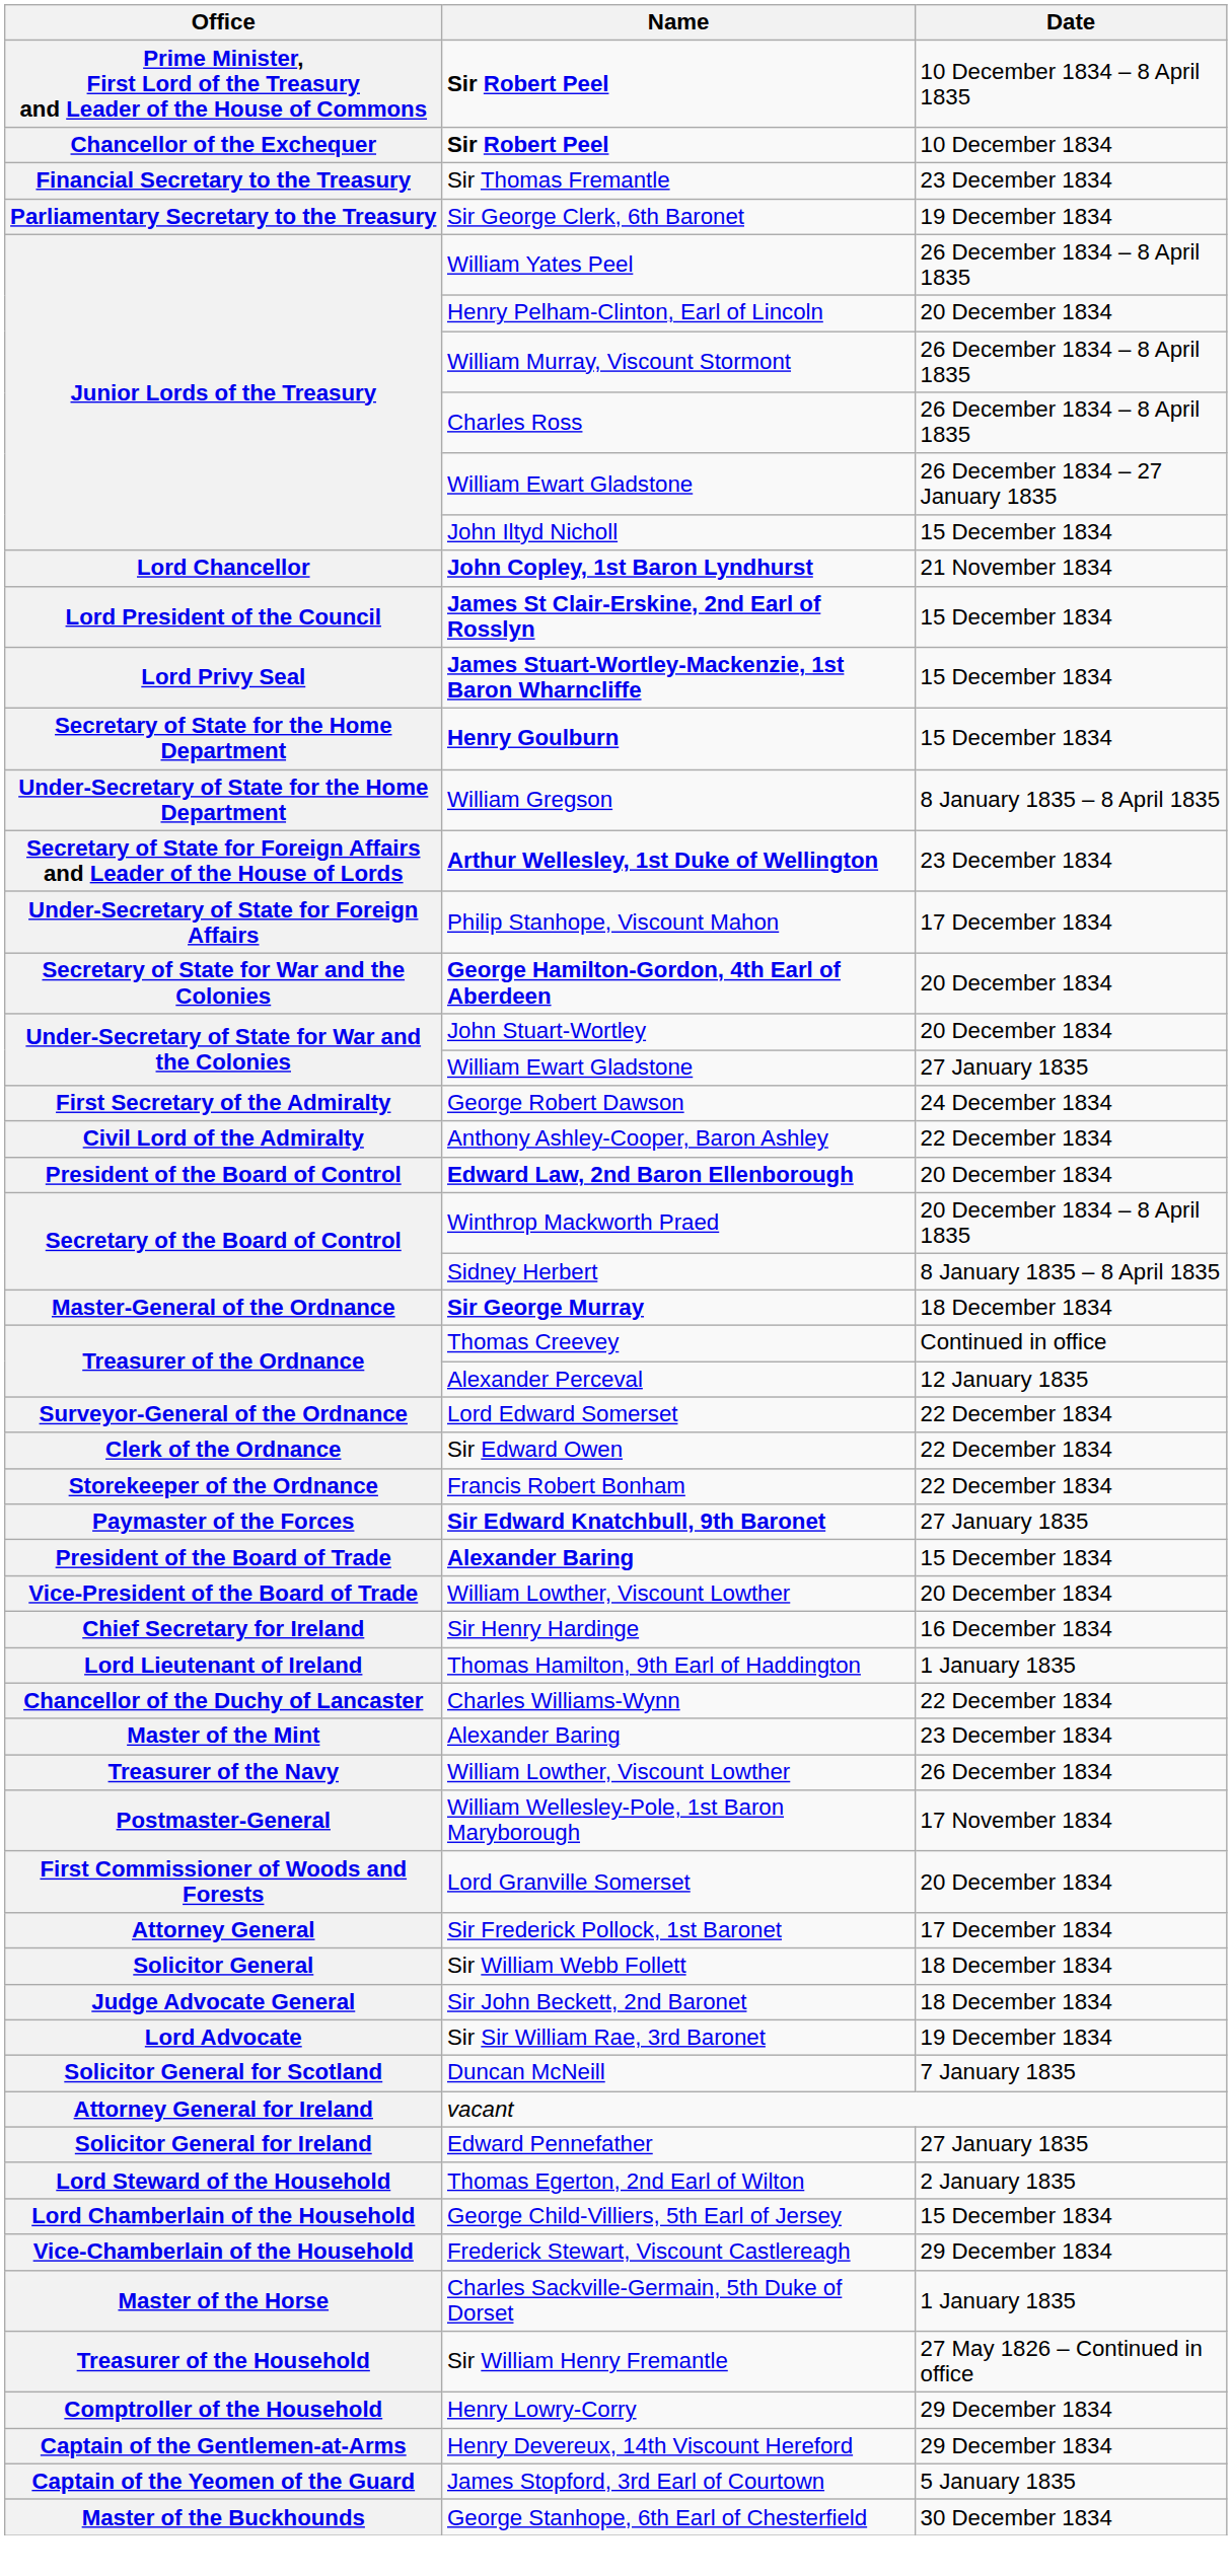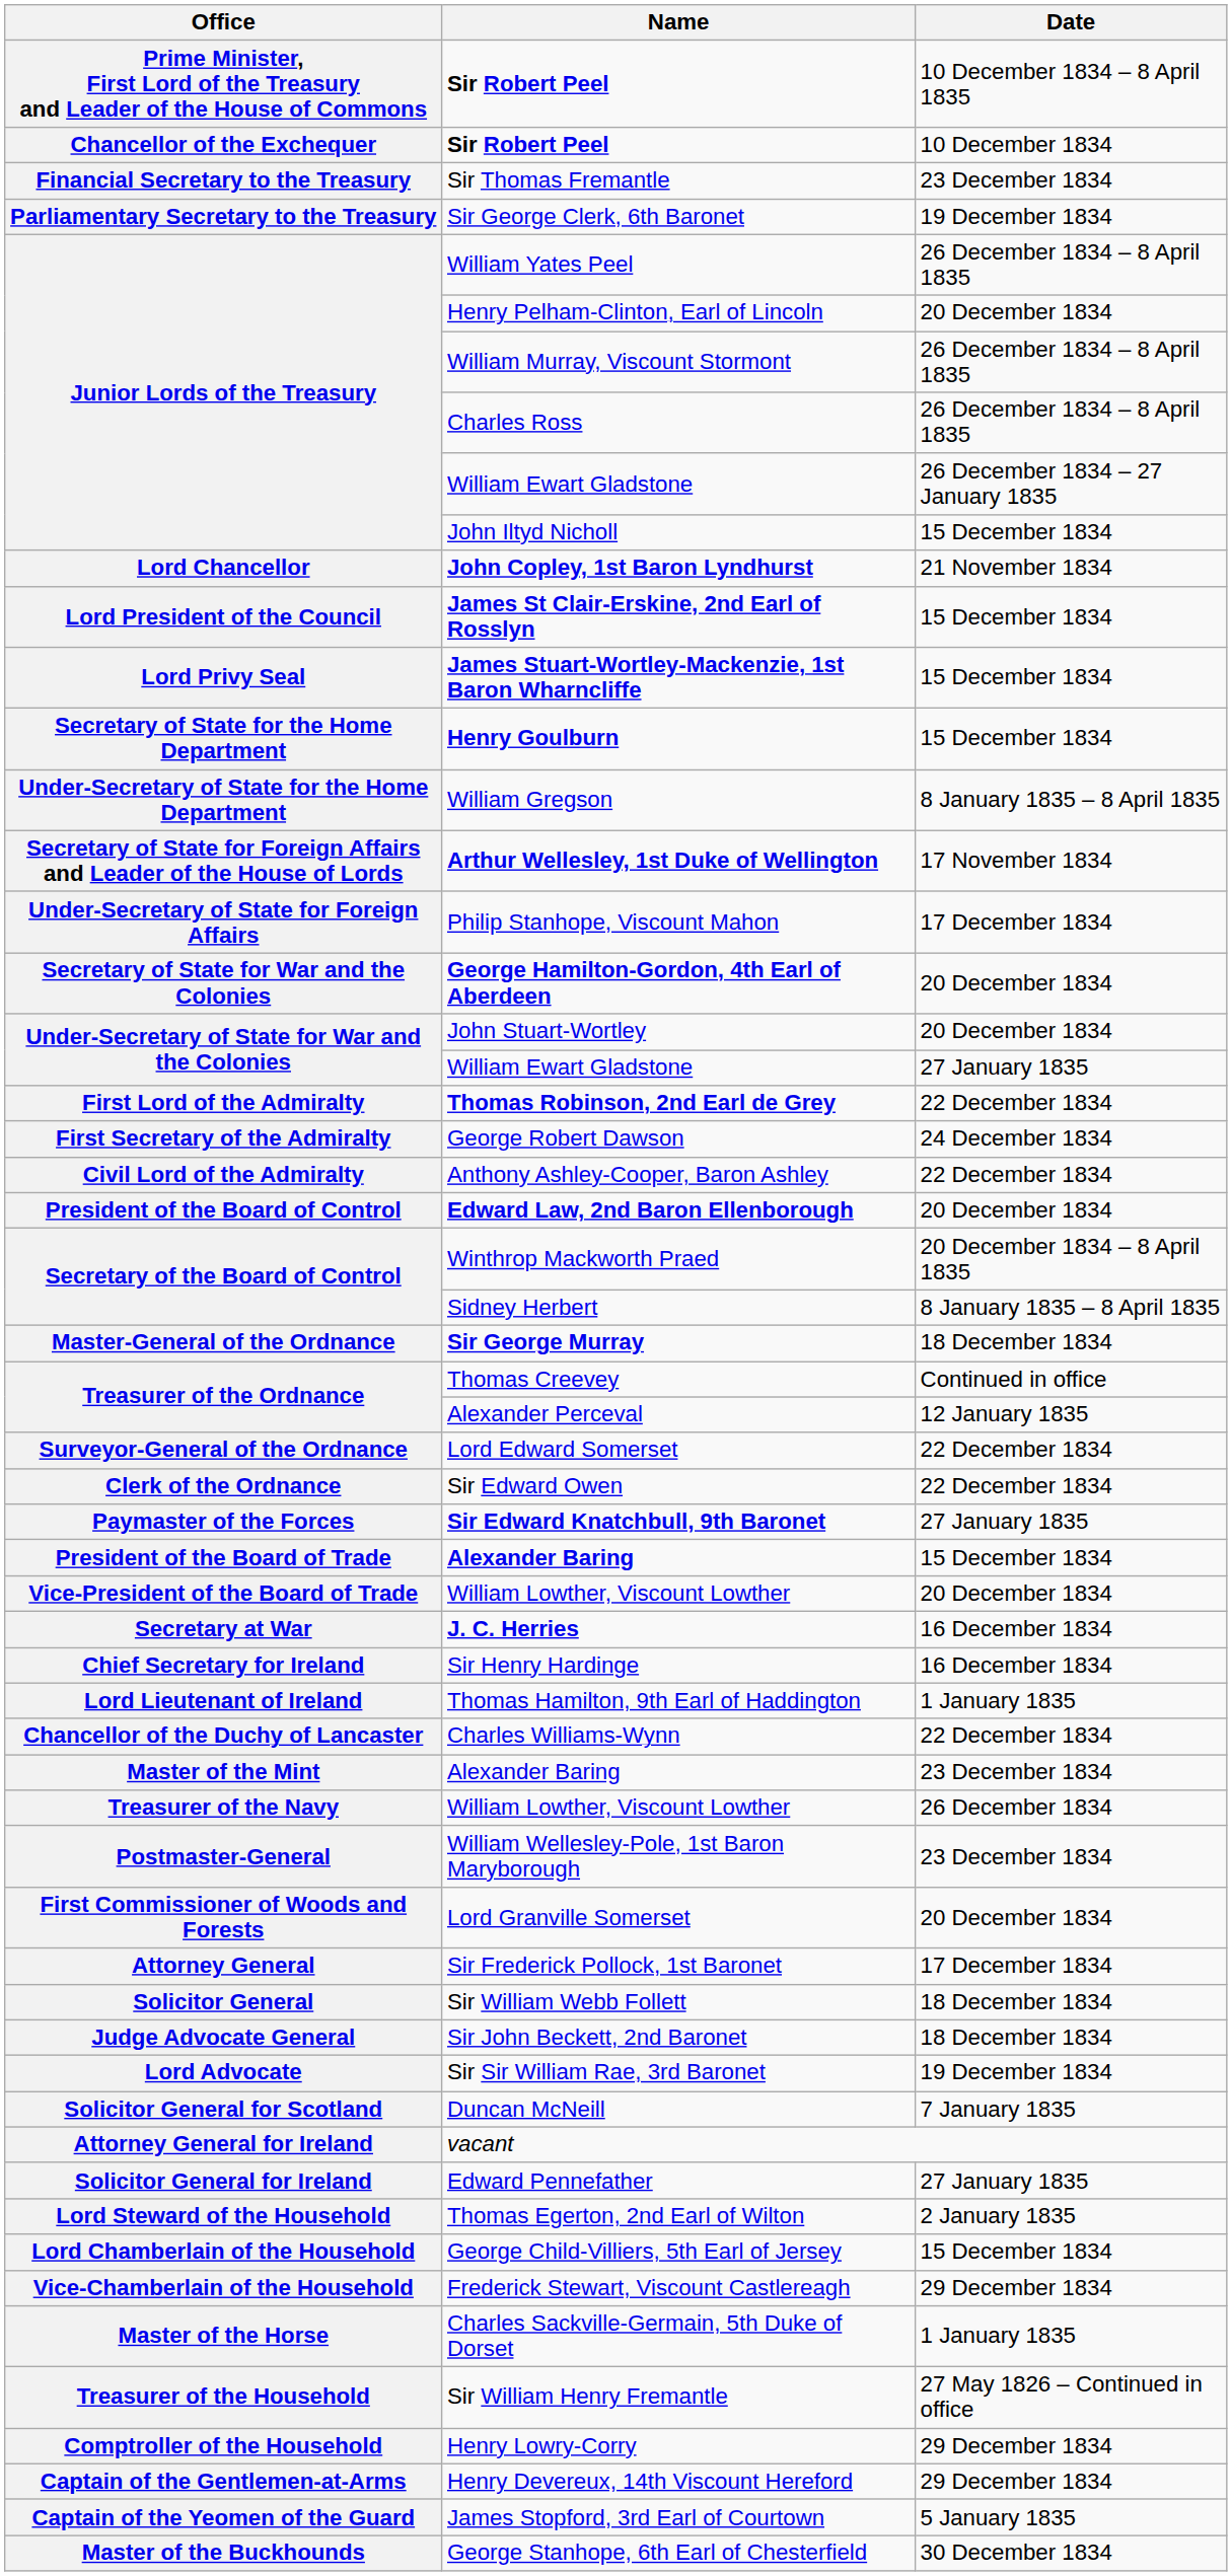Arthur Wellesley, 1st Duke of Wellington | Date: 23 December 1834 -> 17 November 1834
+ row: First Lord of the Admiralty | Thomas Robinson, 2nd Earl de Grey | 22 December 1834
- row: Storekeeper of the Ordnance | Francis Robert Bonham | 22 December 1834
+ row: Secretary at War | J. C. Herries | 16 December 1834
William Wellesley-Pole, 1st Baron Maryborough | Date: 17 November 1834 -> 23 December 1834
